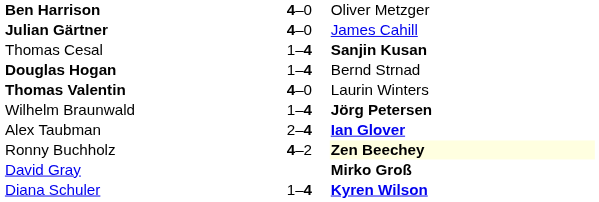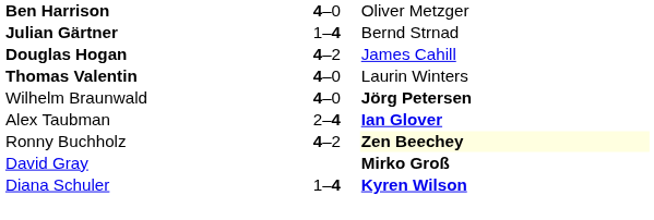Julian Gärtner | column 2: 4–0 -> 1–4
Julian Gärtner | column 3: James Cahill -> Bernd Strnad
- row: Thomas Cesal | 1–4 | Sanjin Kusan
Douglas Hogan | column 2: 1–4 -> 4–2
Douglas Hogan | column 3: Bernd Strnad -> James Cahill
Wilhelm Braunwald | column 2: 1–4 -> 4–0
